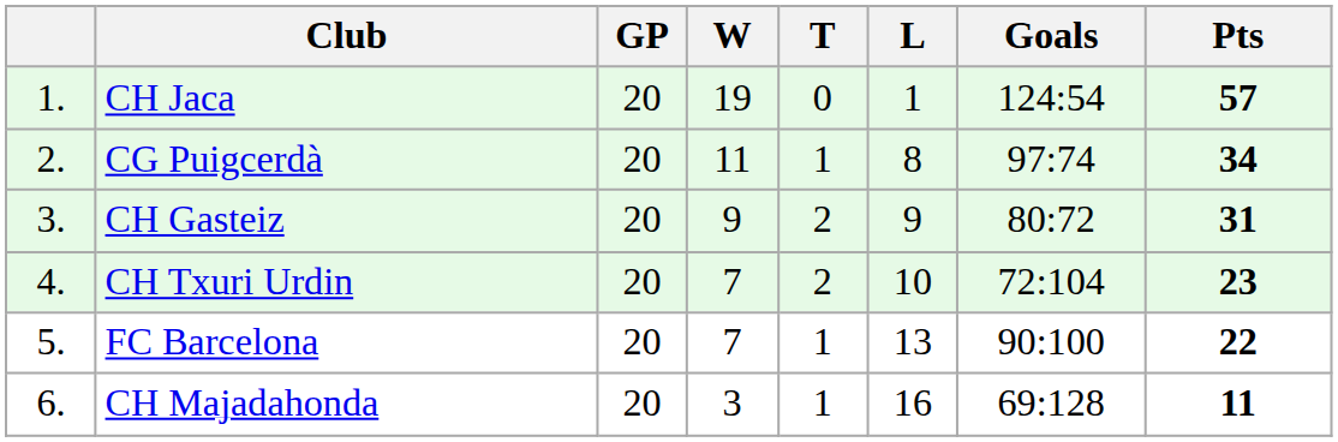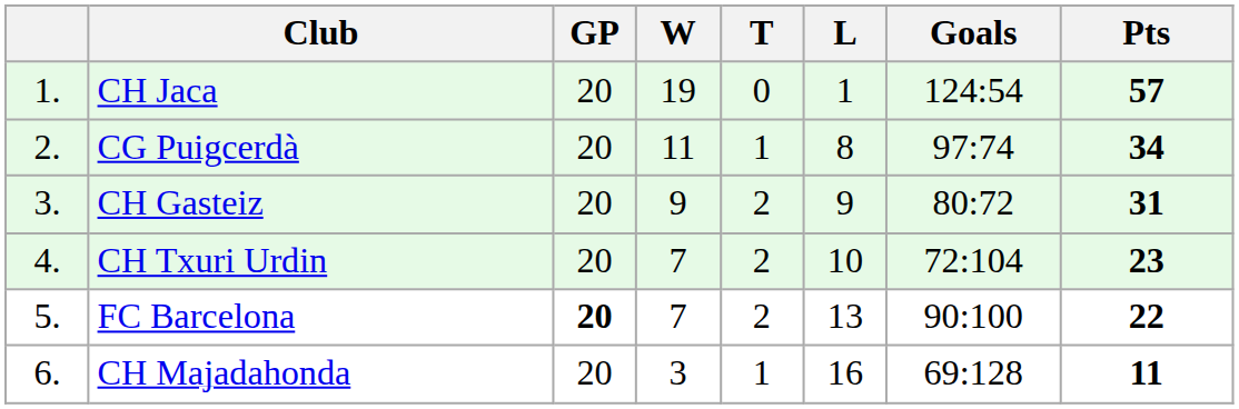FC Barcelona | GP: normal -> bold
FC Barcelona | T: 1 -> 2
